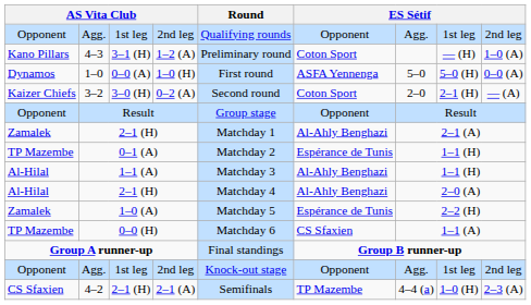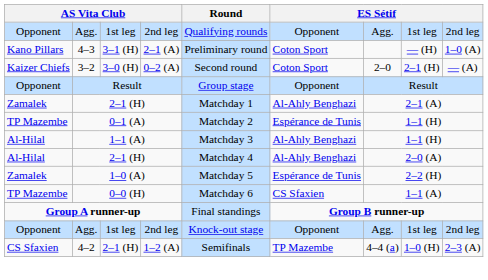4–3 | column 4: 1–2 (A) -> 2–1 (A)
- row: Dynamos | 1–0 | 0–0 (A) | 1–0 (H) | First round | ASFA Yennenga | 5–0 | 5–0 (H) | 0–0 (A)
4–2 | column 4: 2–1 (A) -> 1–2 (A)
